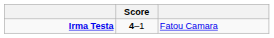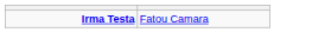- column: Score | 4–1
